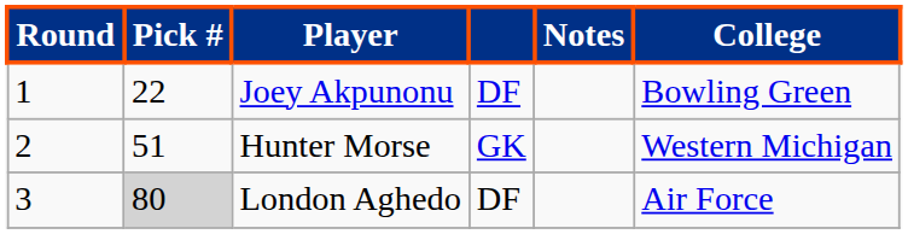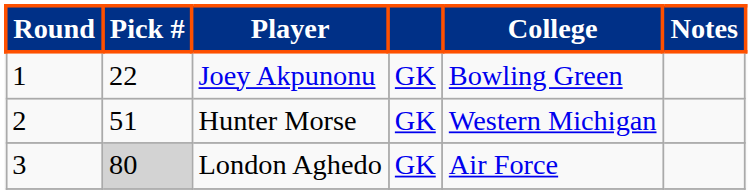columns swapped: College <-> Notes
Joey Akpunonu | column 4: DF -> GK
London Aghedo | column 4: DF -> GK
